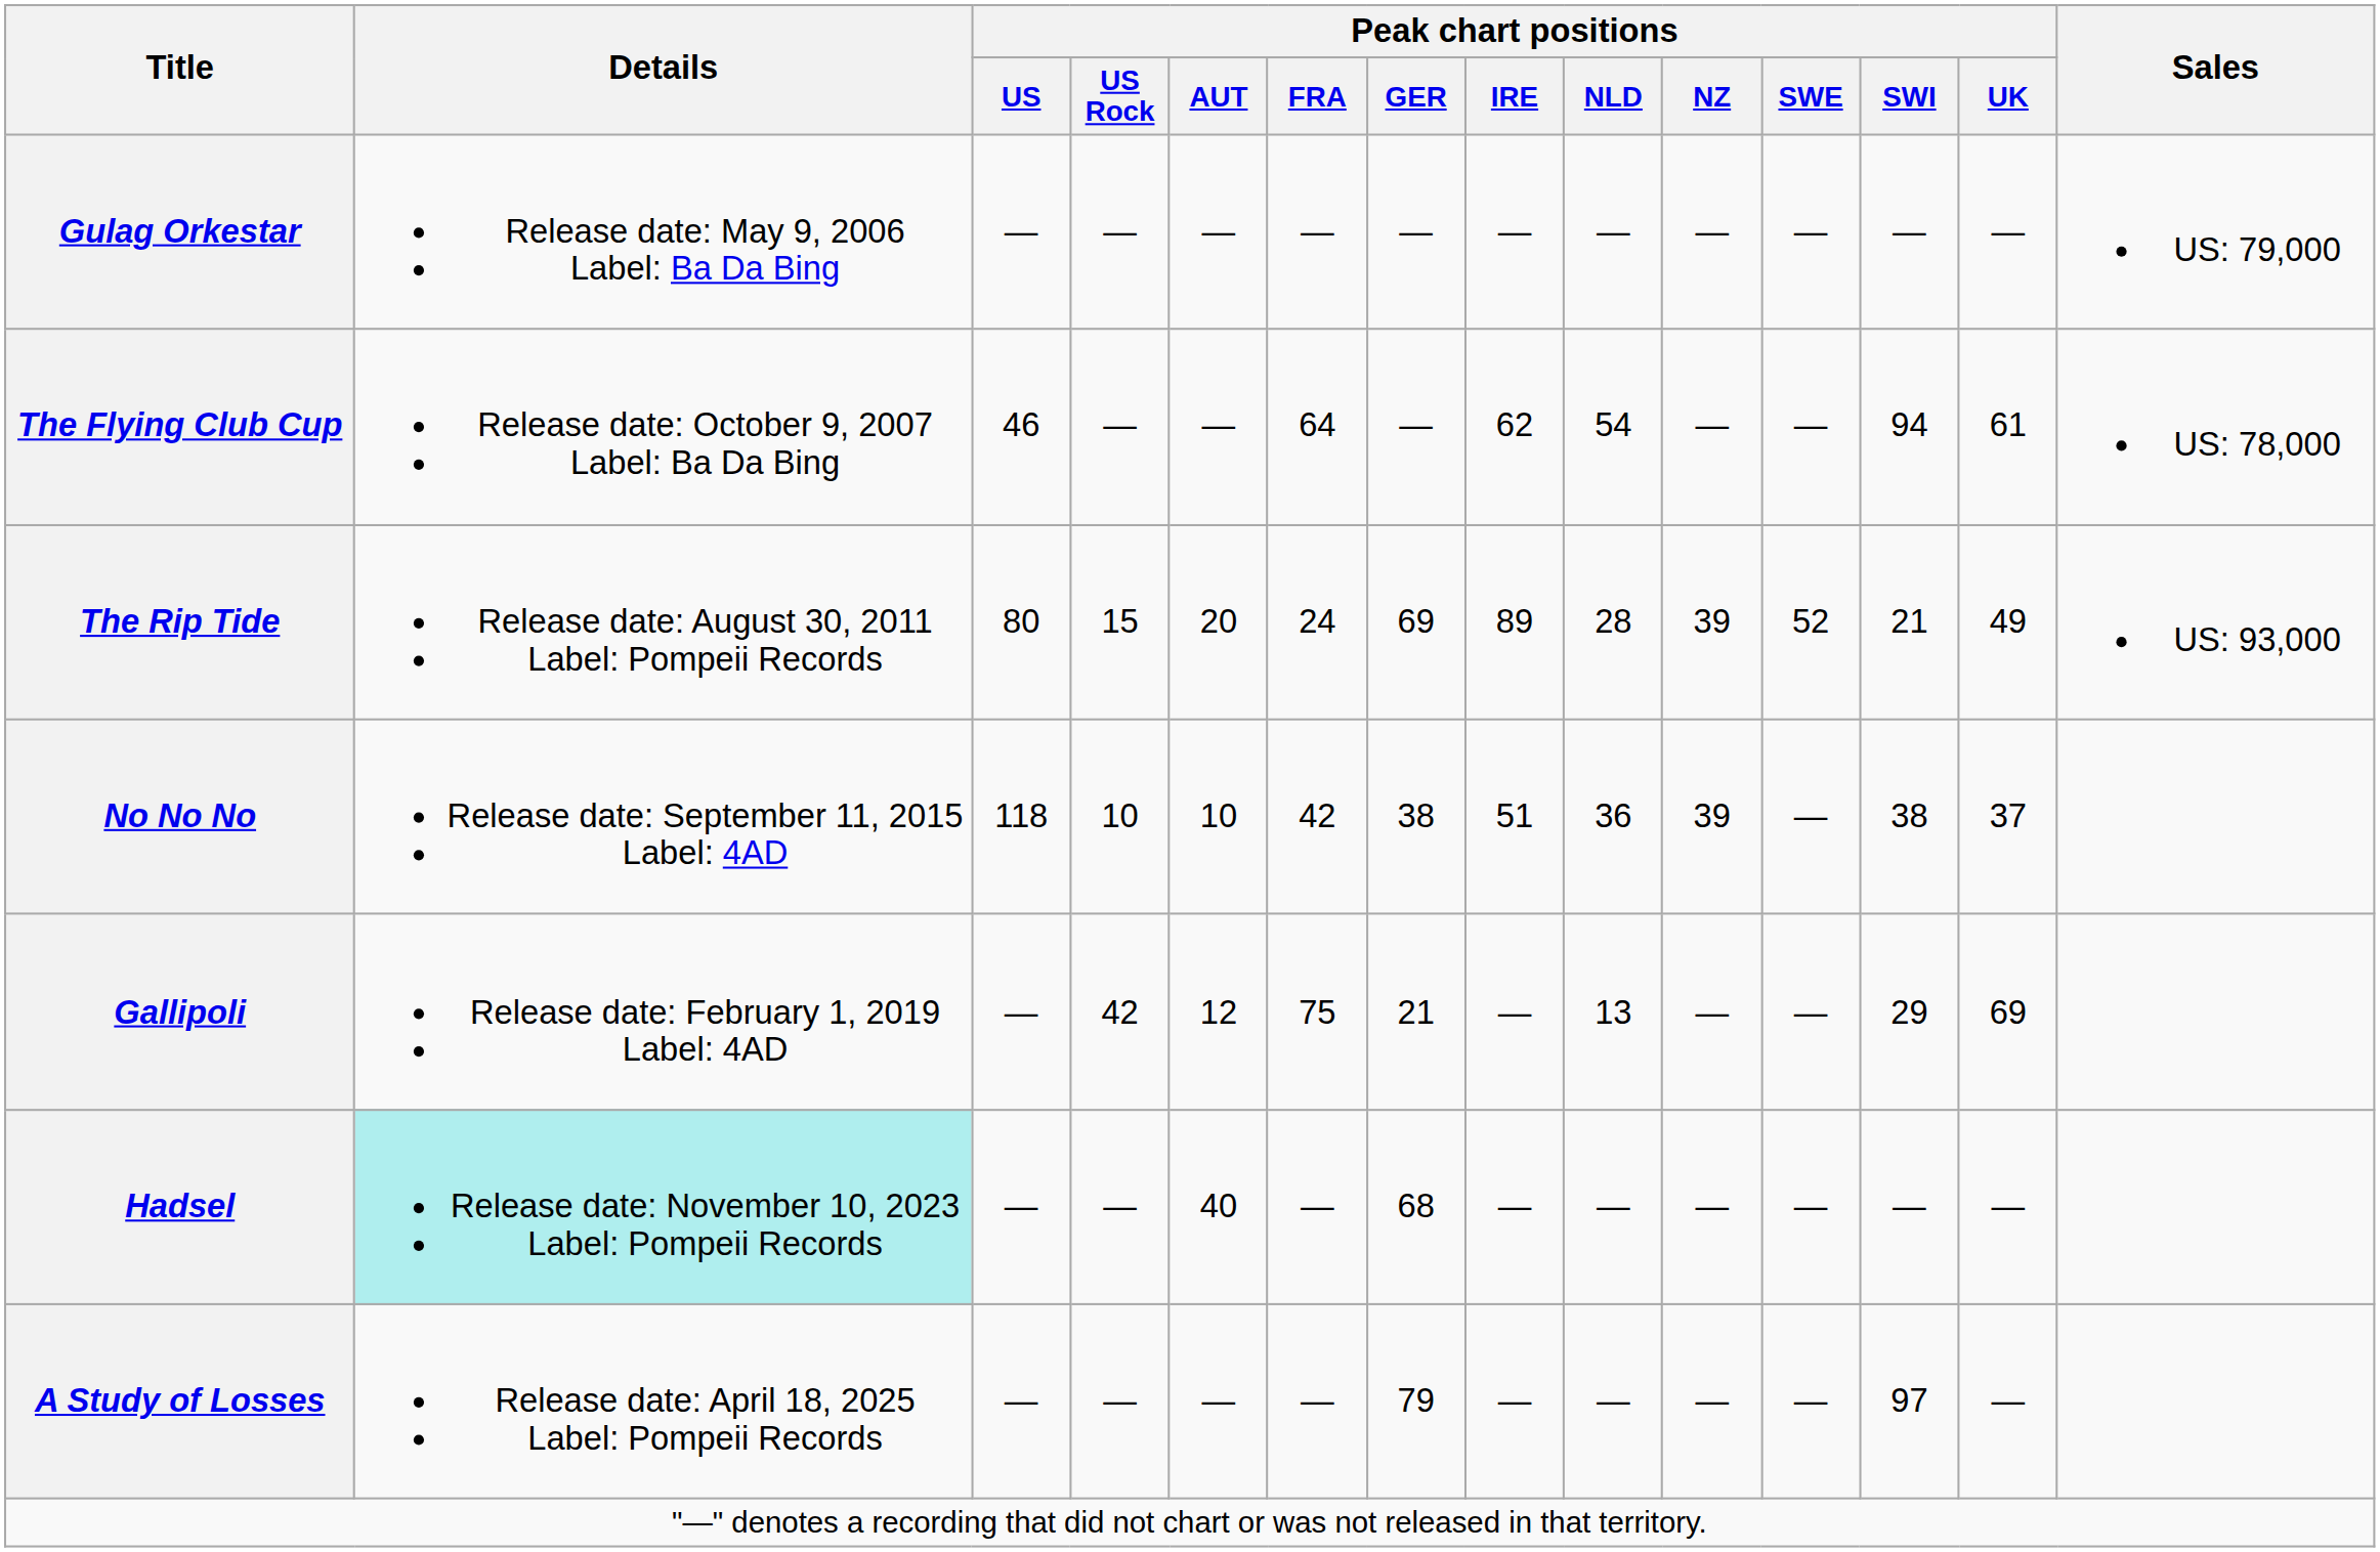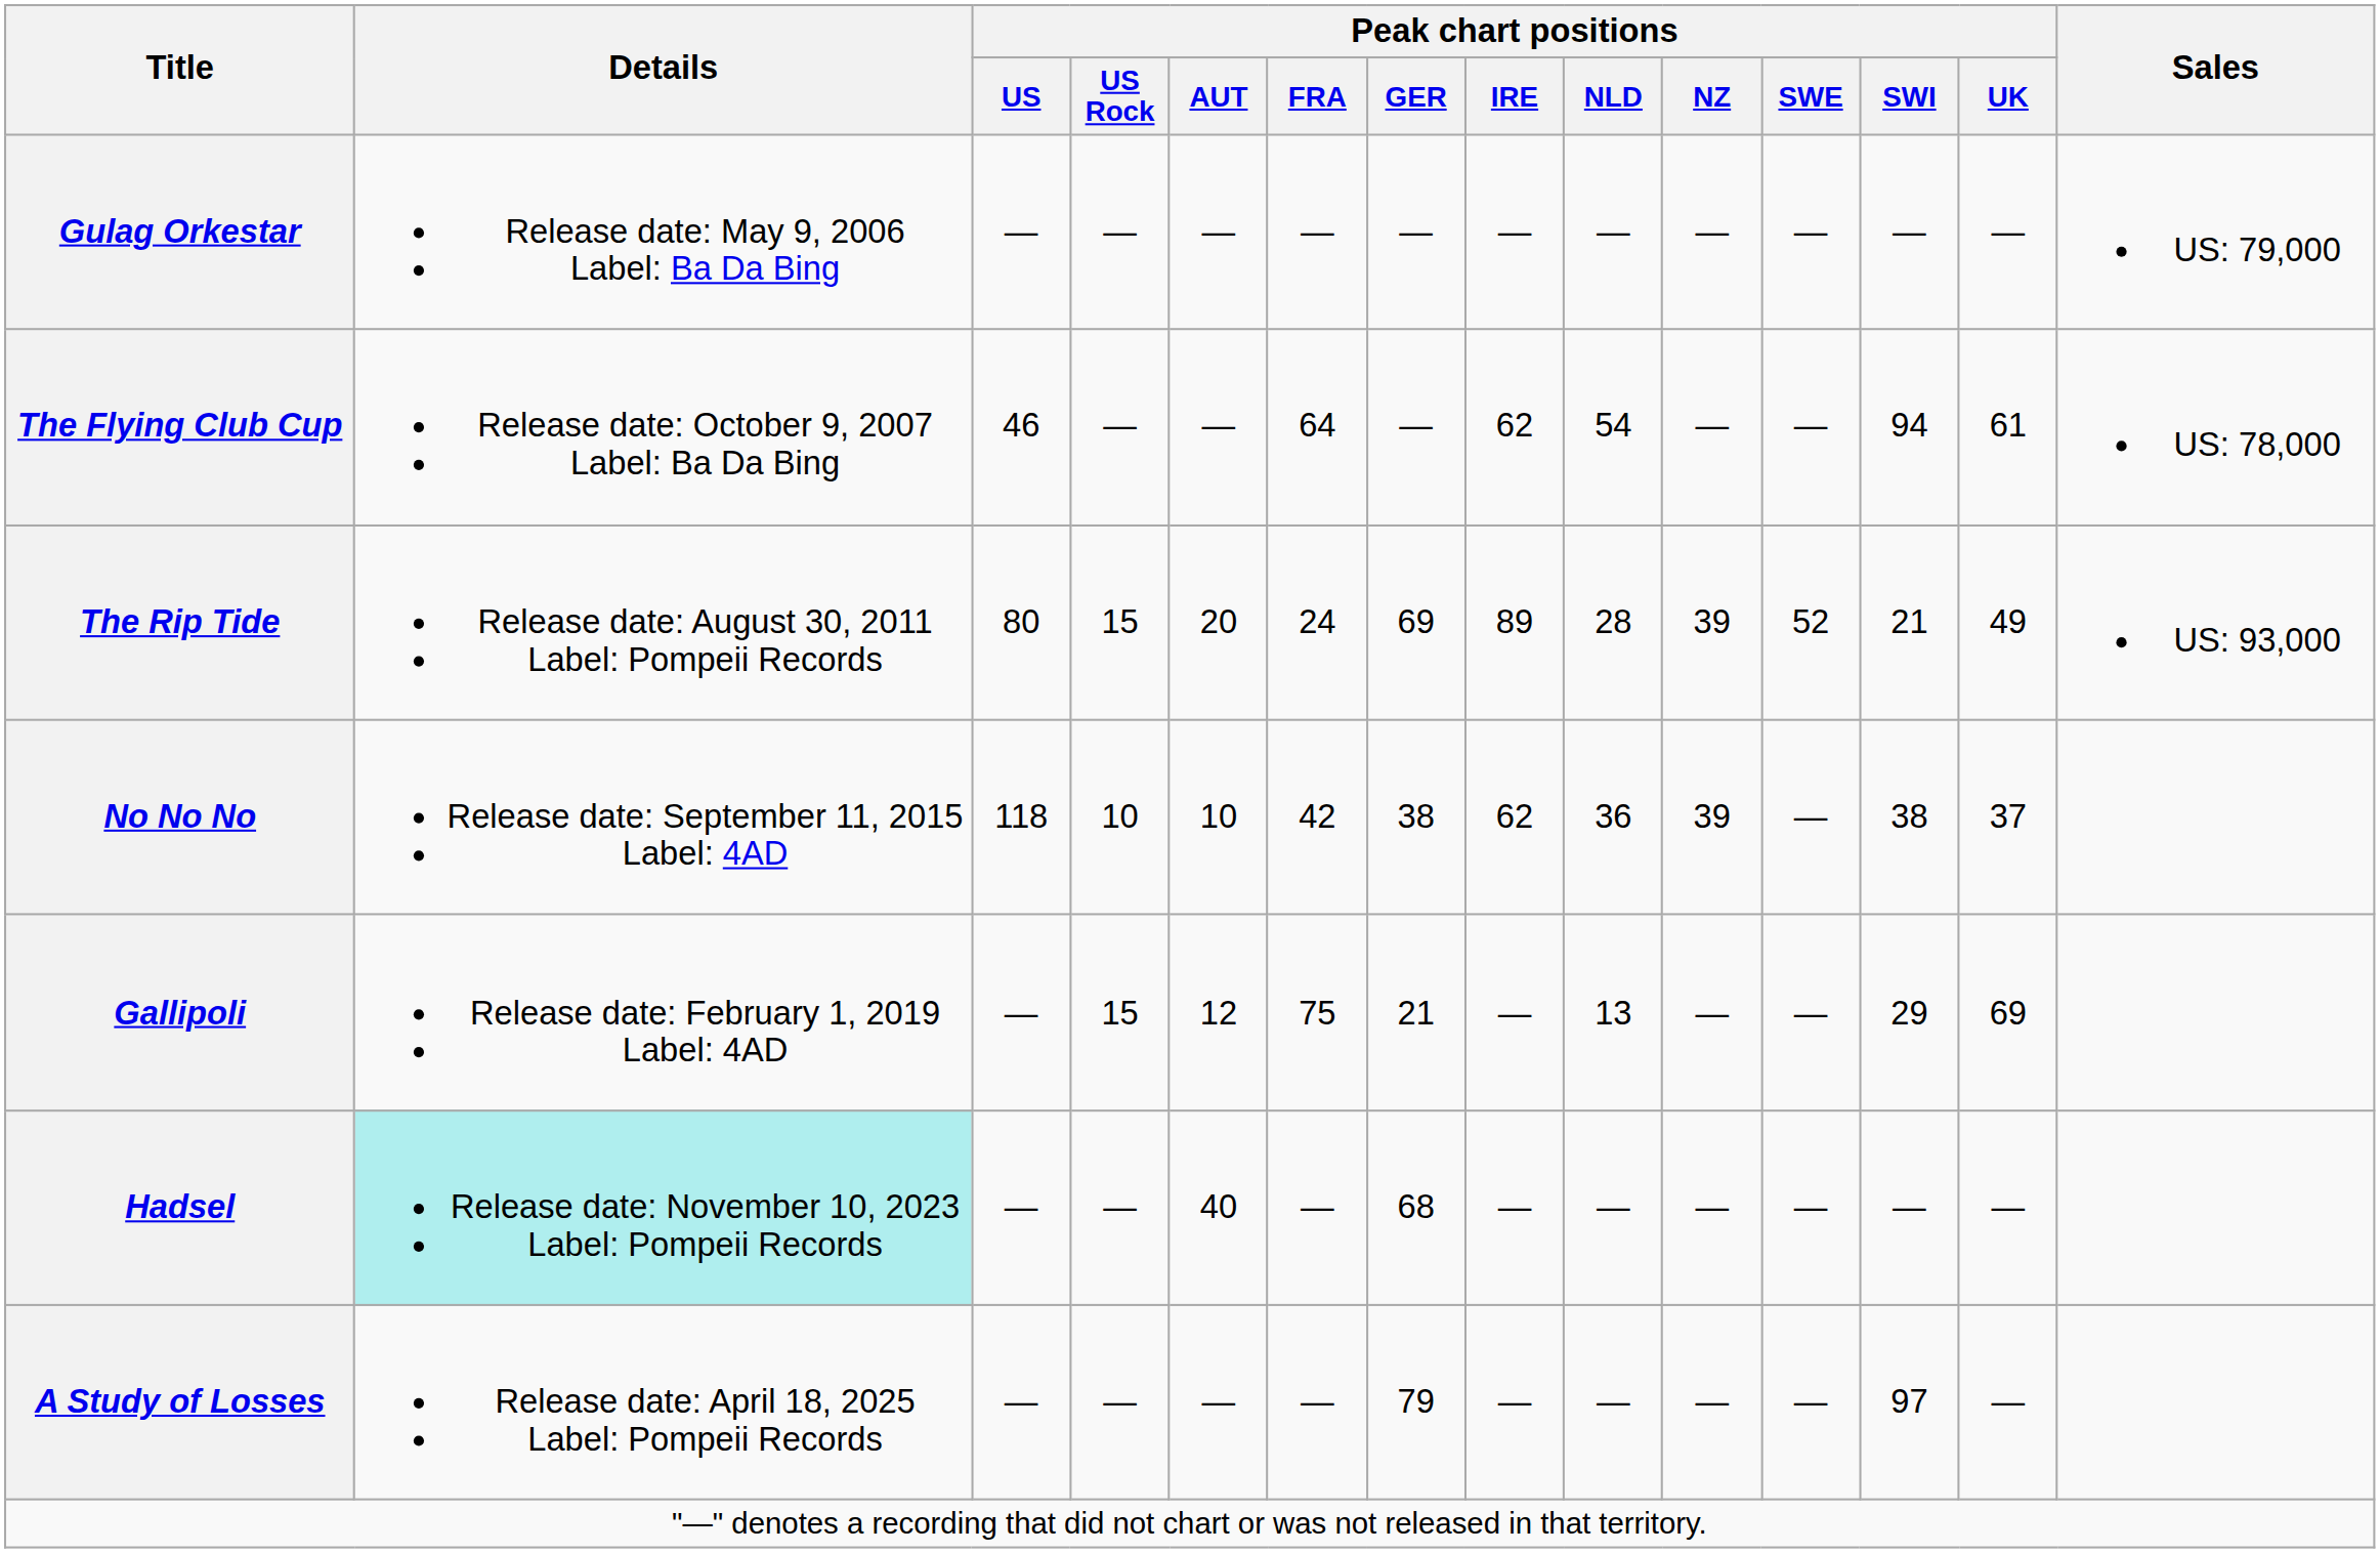No No No | Peak chart positions / IRE: 51 -> 62
Gallipoli | Peak chart positions / US Rock: 42 -> 15
